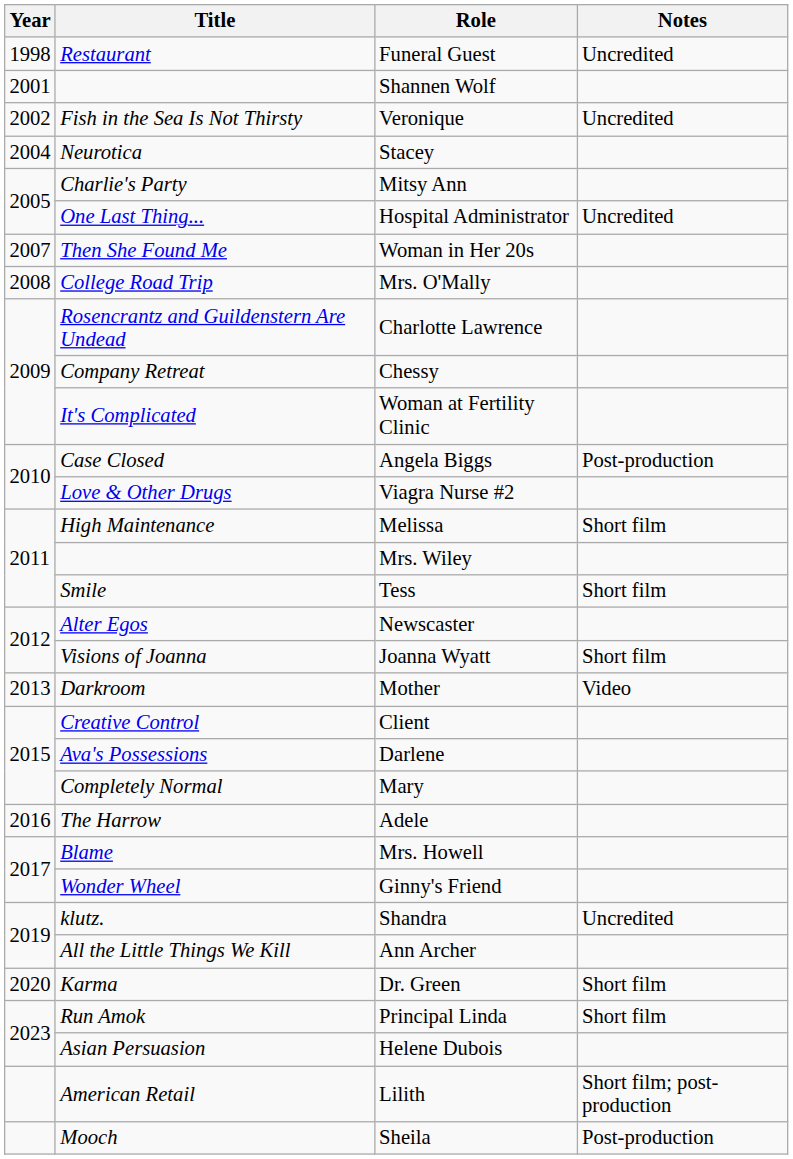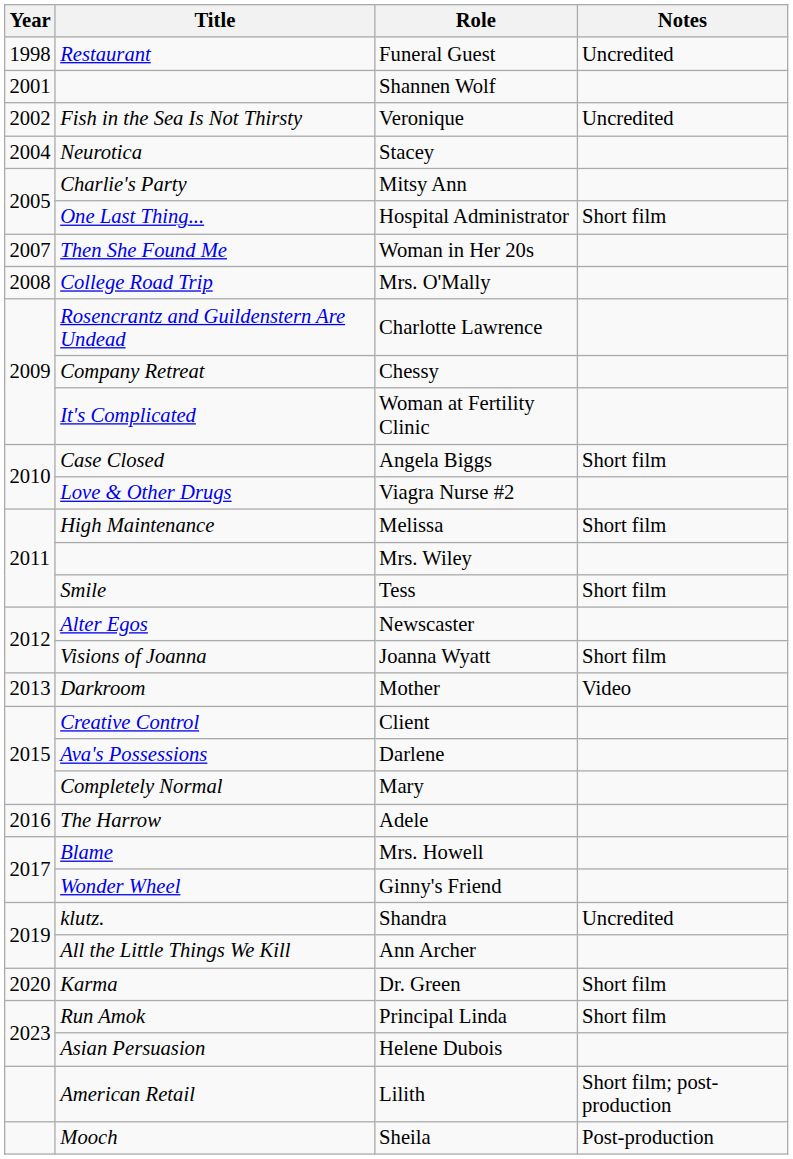Hospital Administrator | Notes: Uncredited -> Short film
Angela Biggs | Notes: Post-production -> Short film
